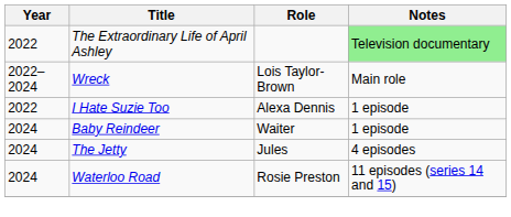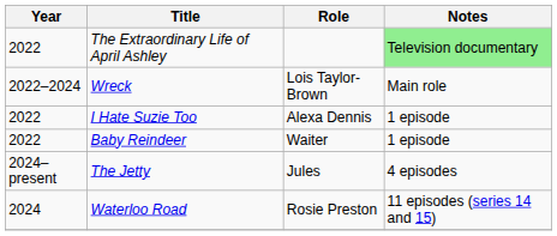Baby Reindeer | Year: 2024 -> 2022
The Jetty | Year: 2024 -> 2024–present
